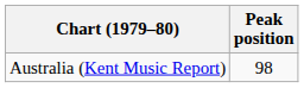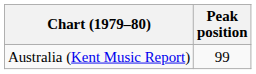Australia (Kent Music Report) | Peak position: 98 -> 99
